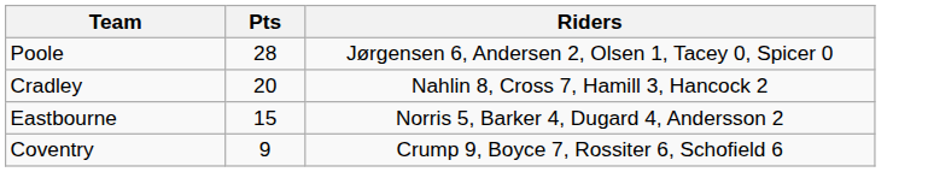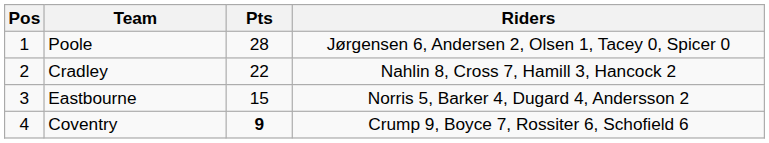+ column: Pos | 1 | 2 | 3 | 4
Cradley | Pts: 20 -> 22
Coventry | Pts: normal -> bold
